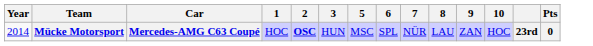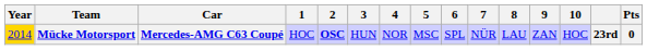+ column: 4 | NOR
Mücke Motorsport | Year: no background -> gold background
